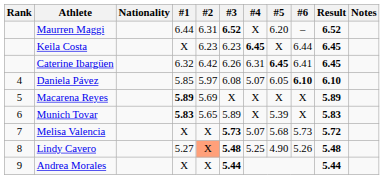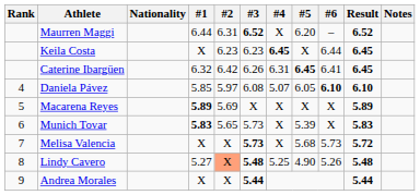Munich Tovar | #3: 5.89 -> 5.73
Melisa Valencia | #4: 5.07 -> X
